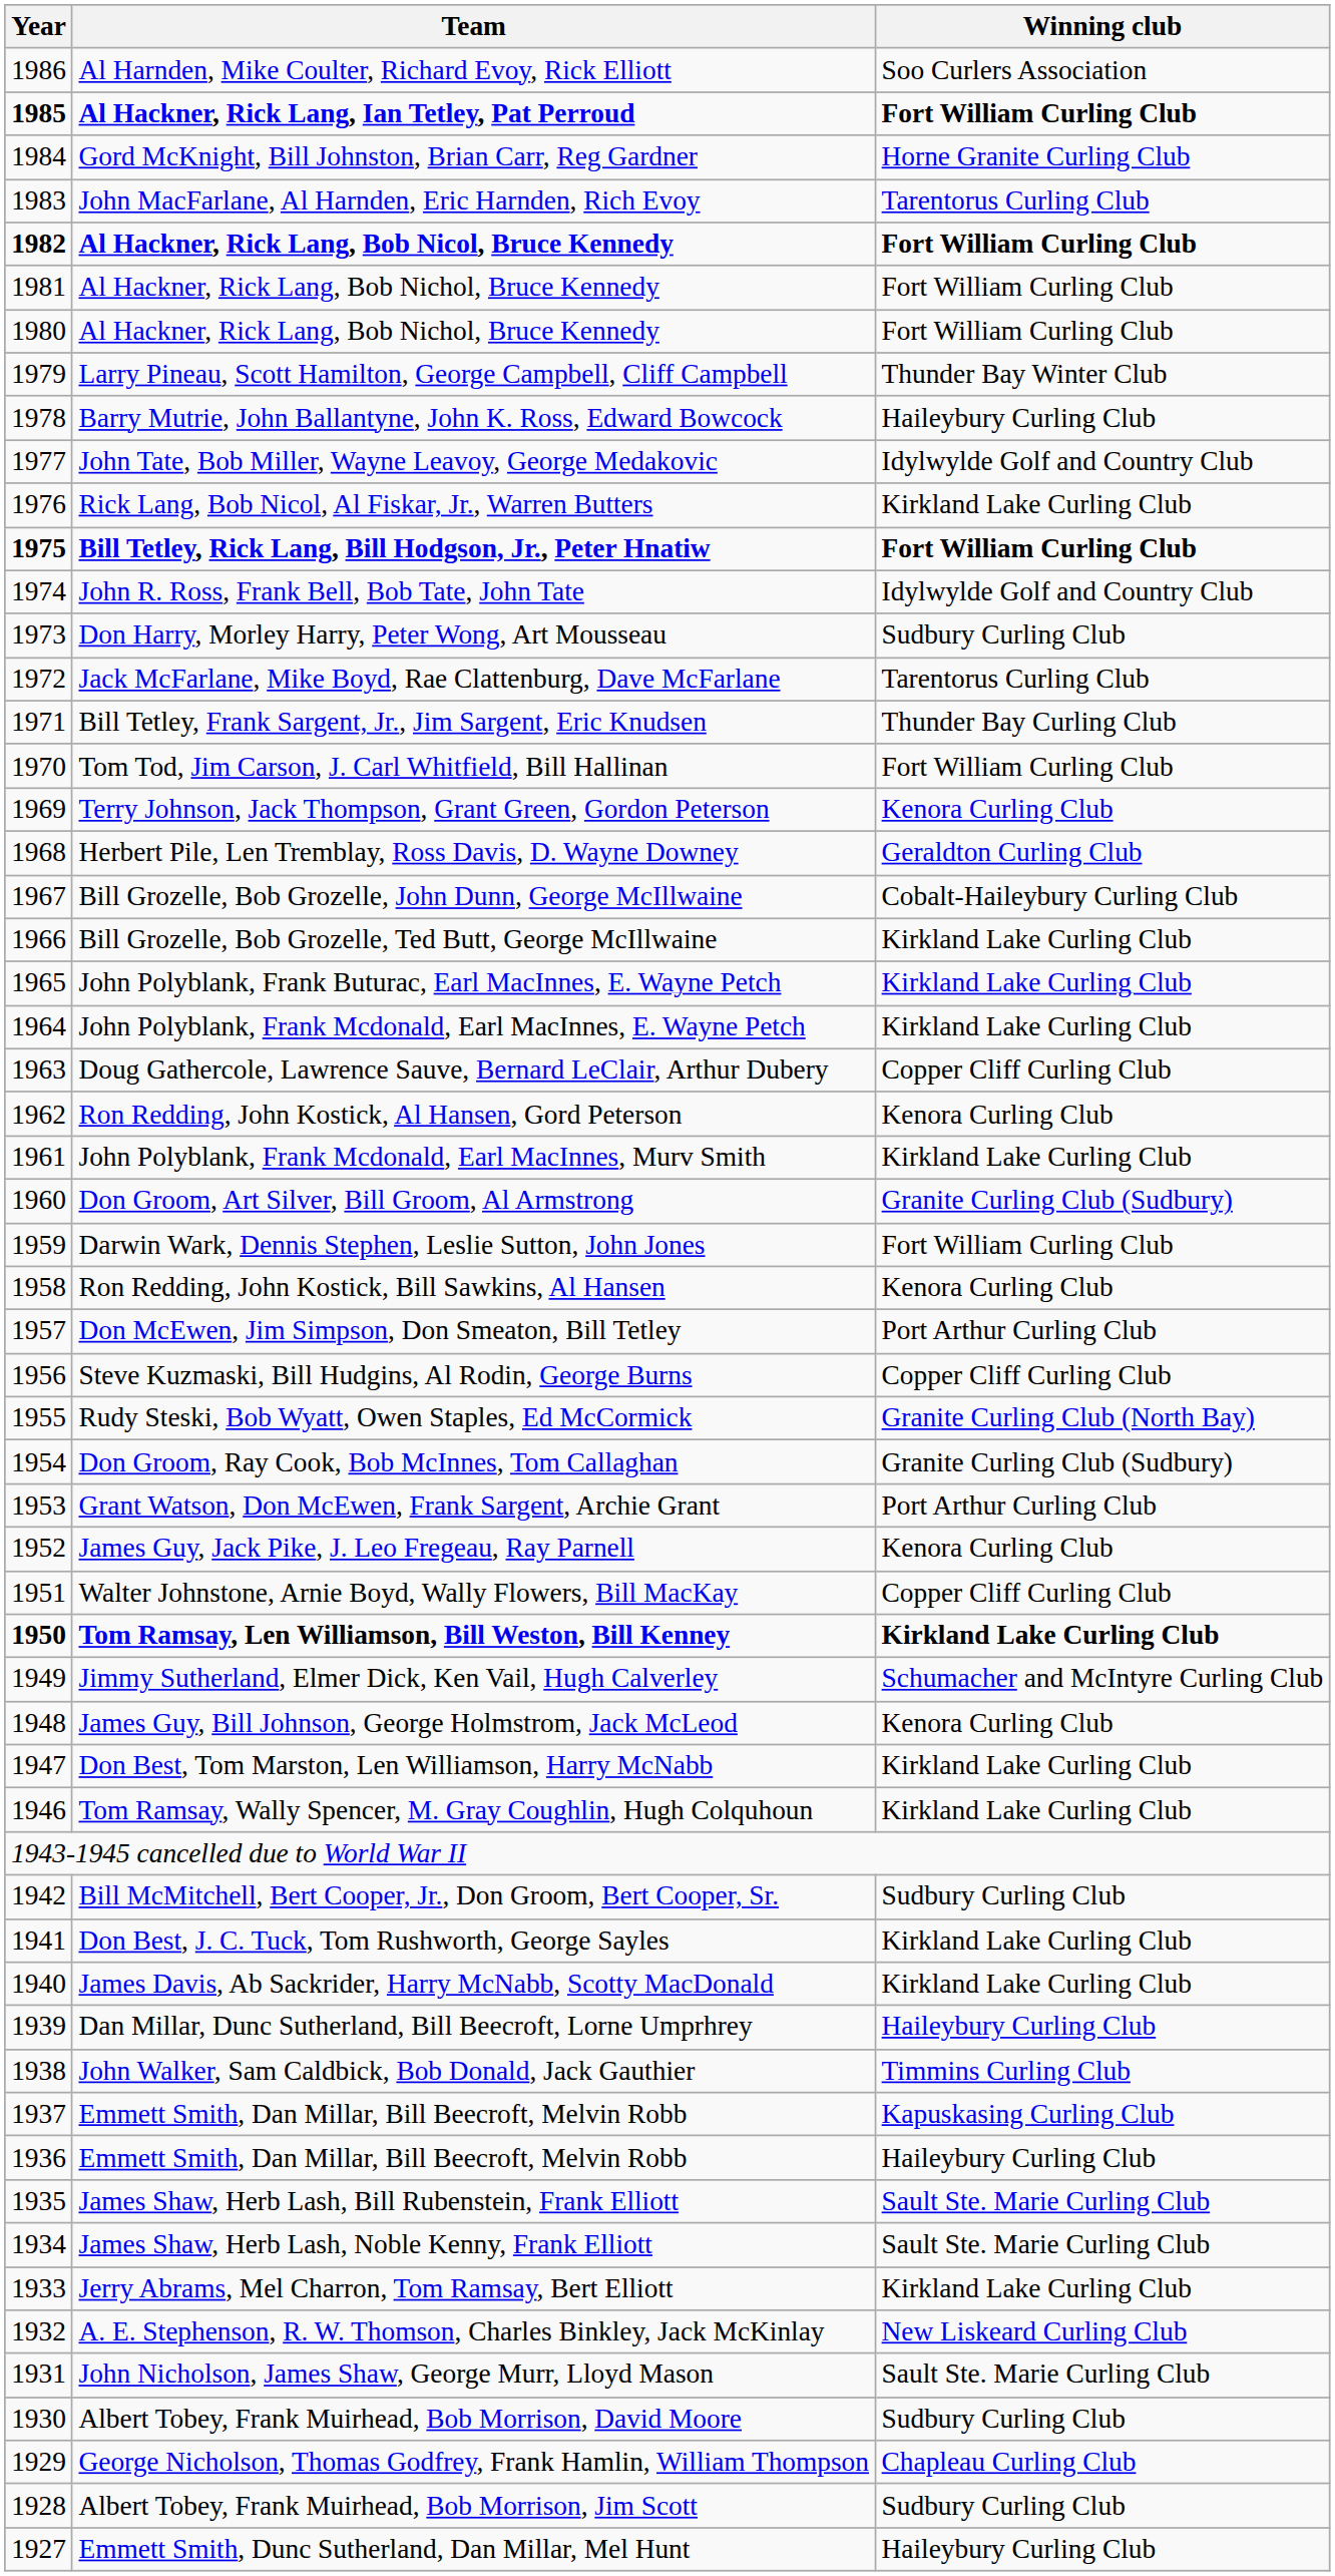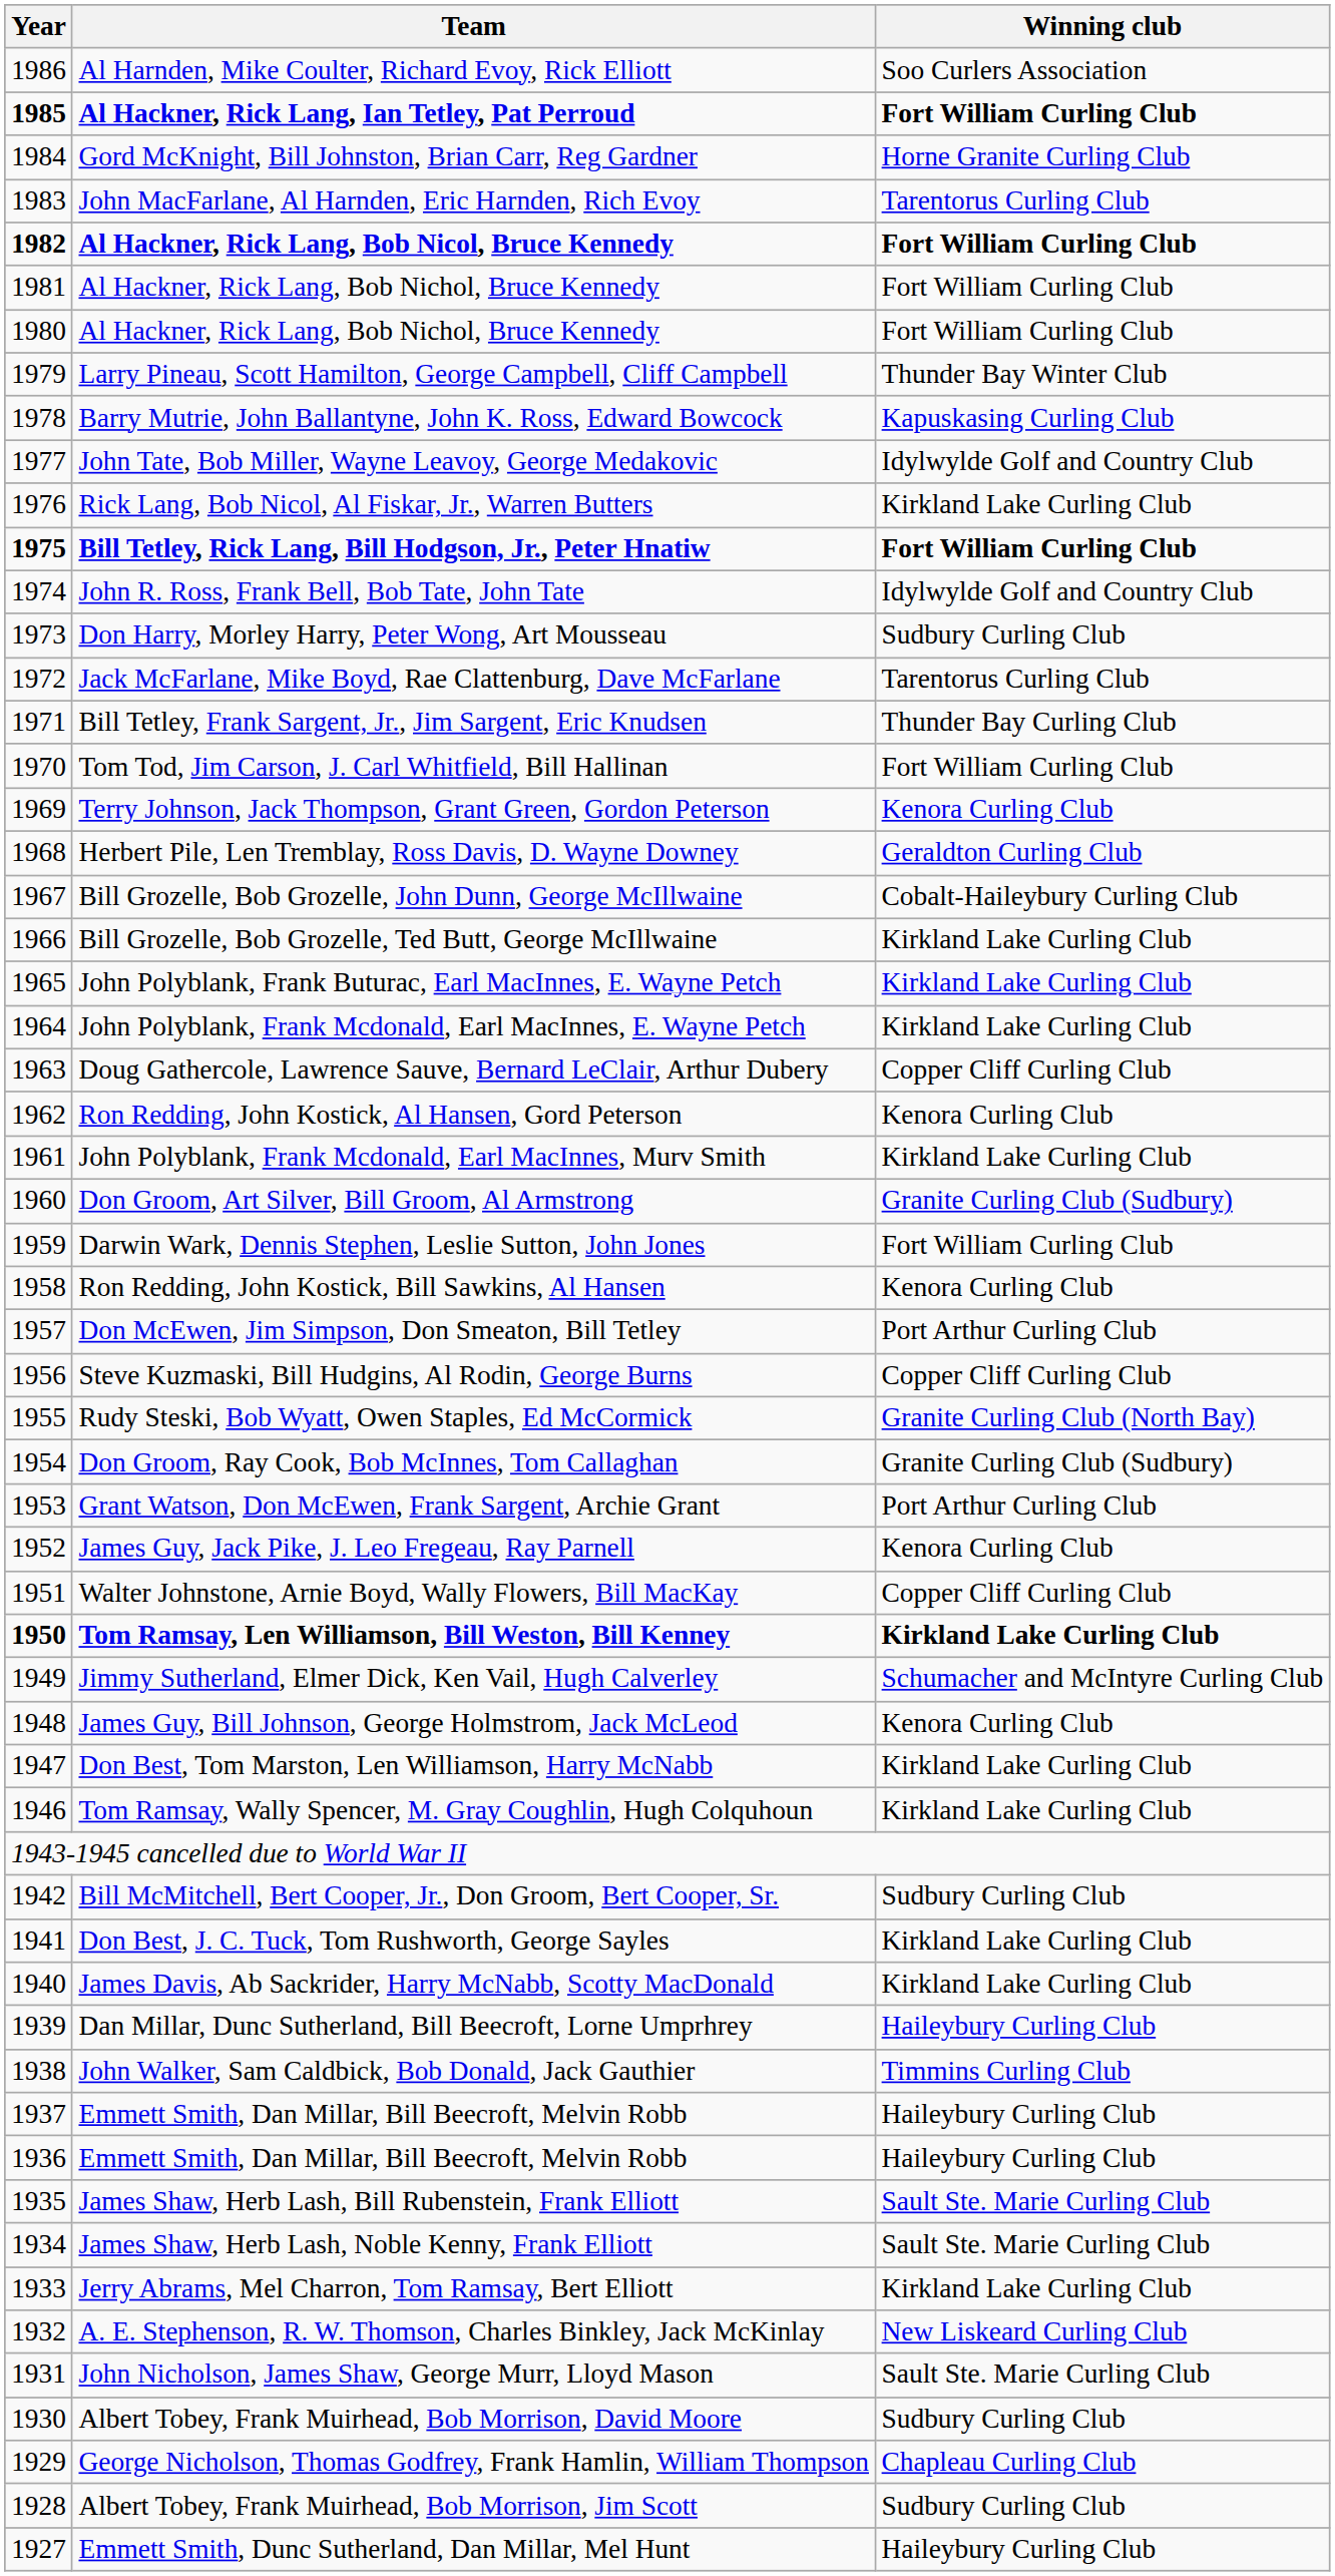Barry Mutrie, John Ballantyne, John K. Ross, Edward Bowcock | Winning club: Haileybury Curling Club -> Kapuskasing Curling Club
1937 / Emmett Smith, Dan Millar, Bill Beecroft, Melvin Robb | Winning club: Kapuskasing Curling Club -> Haileybury Curling Club
